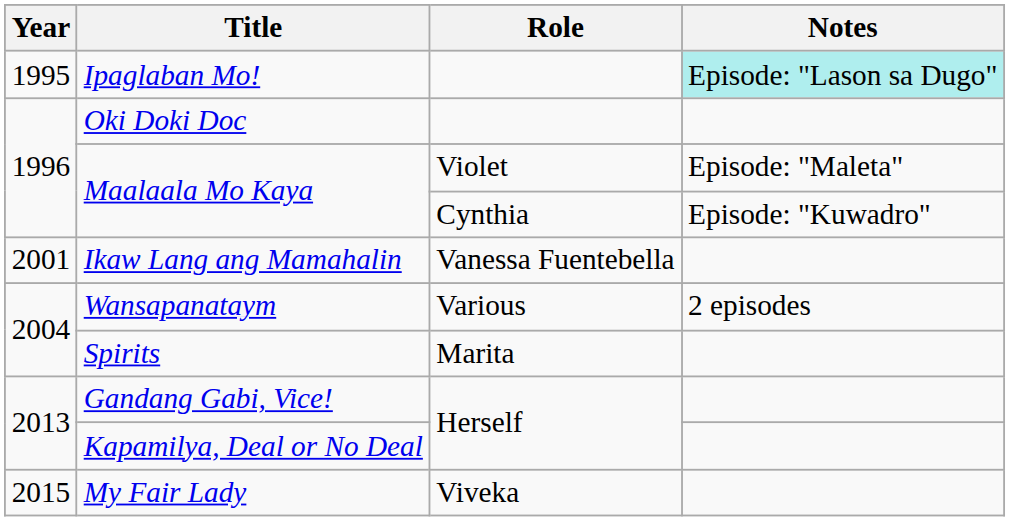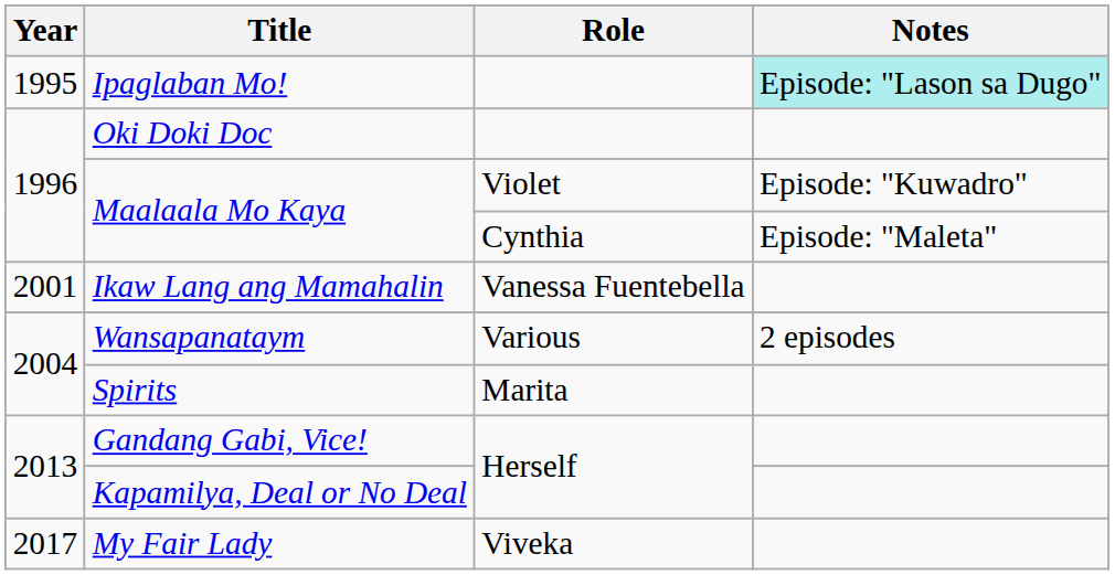Maalaala Mo Kaya / Violet | Notes: Episode: "Maleta" -> Episode: "Kuwadro"
Maalaala Mo Kaya / Cynthia | Notes: Episode: "Kuwadro" -> Episode: "Maleta"
My Fair Lady | Year: 2015 -> 2017
